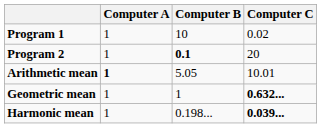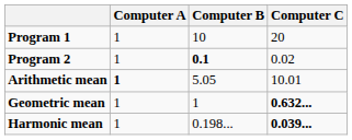Program 1 | Computer C: 0.02 -> 20
Program 2 | Computer C: 20 -> 0.02
